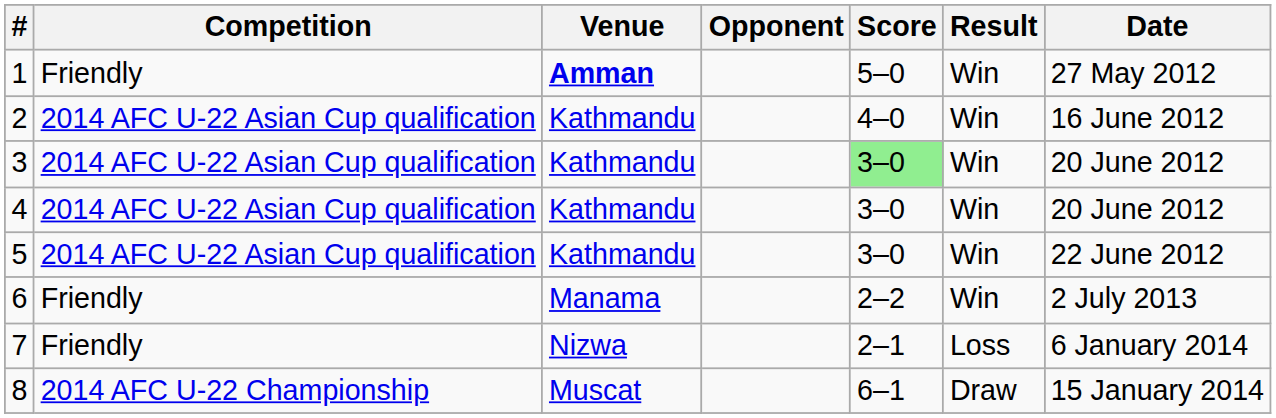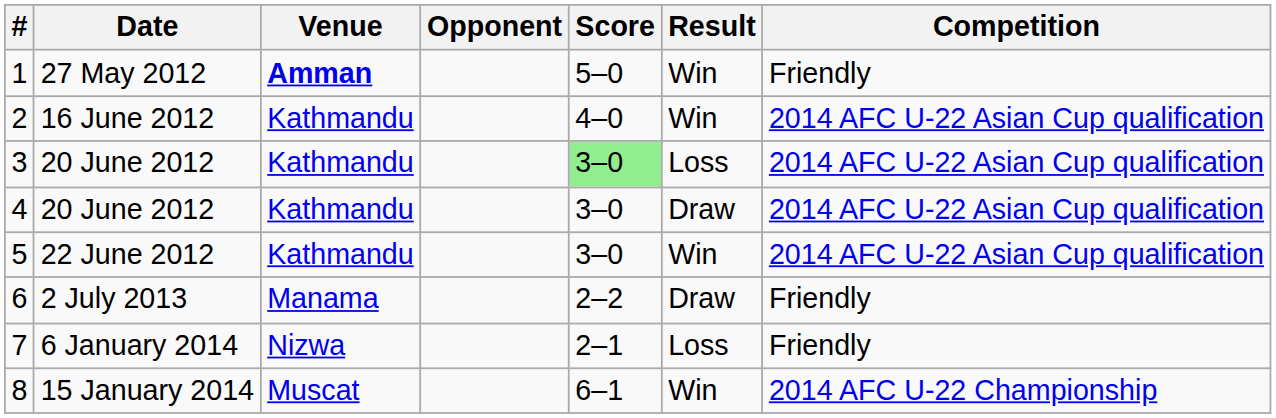columns swapped: Date <-> Competition
3 | Result: Win -> Loss
4 | Result: Win -> Draw
6 | Result: Win -> Draw
8 | Result: Draw -> Win
